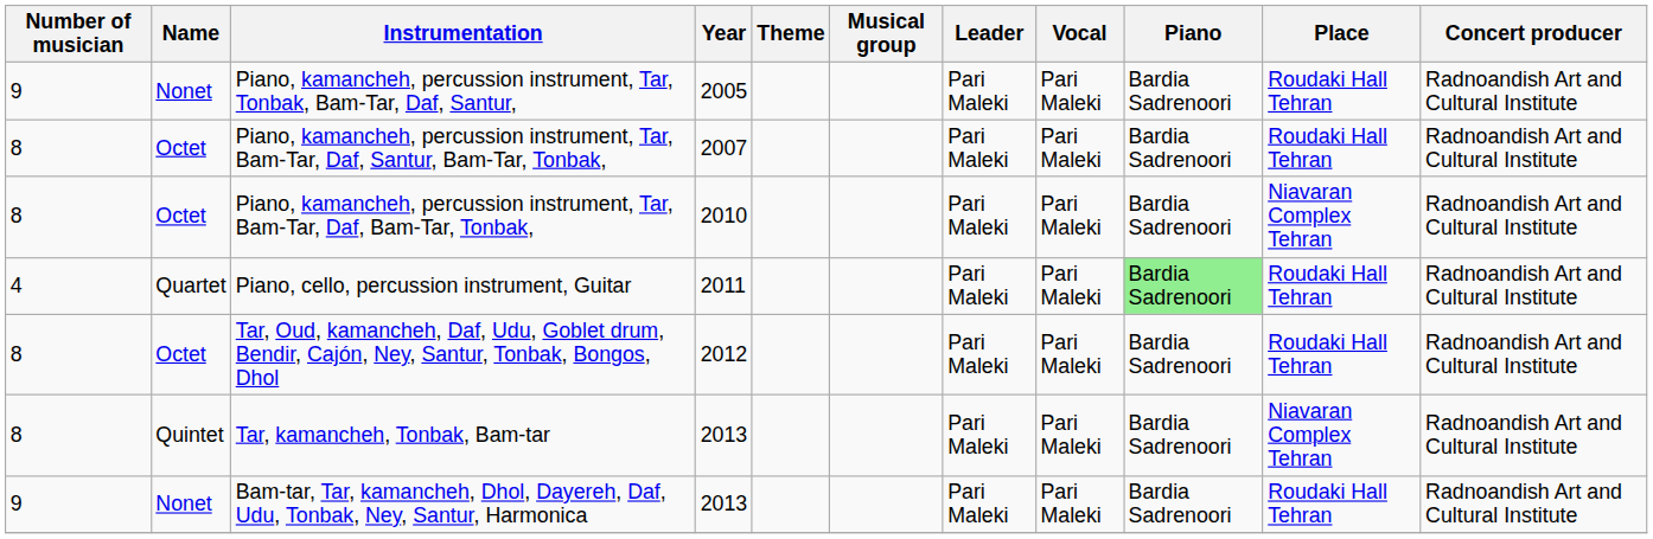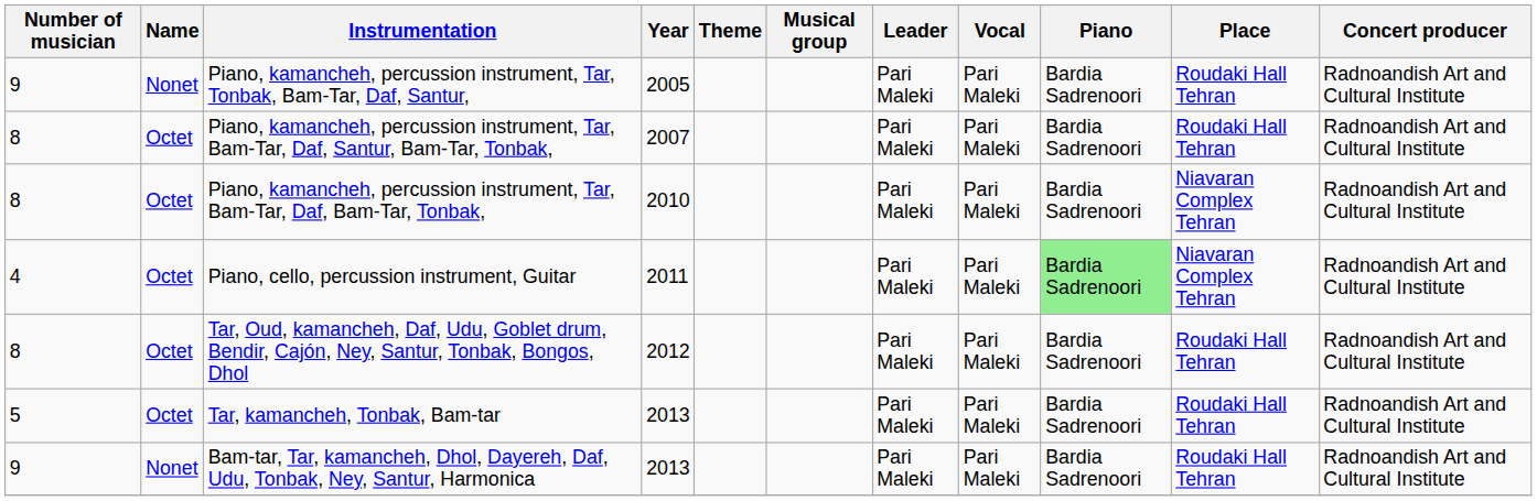Piano, cello, percussion instrument, Guitar | Name: Quartet -> Octet
Piano, cello, percussion instrument, Guitar | Place: Roudaki Hall Tehran -> Niavaran Complex Tehran
Tar, kamancheh, Tonbak, Bam-tar | Number of musician: 8 -> 5
Tar, kamancheh, Tonbak, Bam-tar | Name: Quintet -> Octet
Tar, kamancheh, Tonbak, Bam-tar | Place: Niavaran Complex Tehran -> Roudaki Hall Tehran
